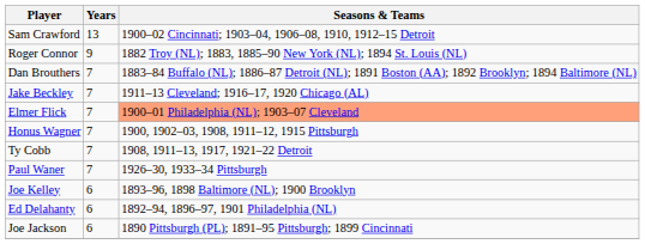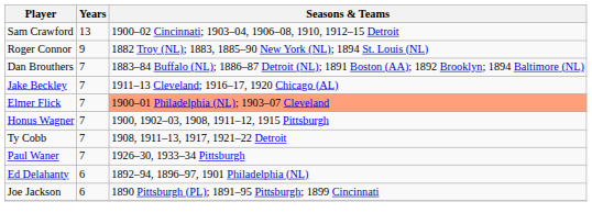- row: Joe Kelley | 6 | 1893–96, 1898 Baltimore (NL); 1900 Brooklyn
